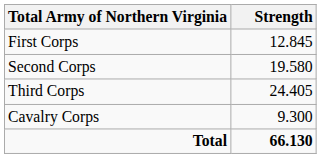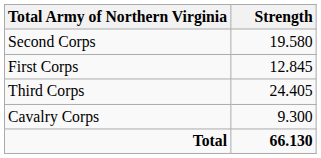rows swapped: First Corps <-> Second Corps
